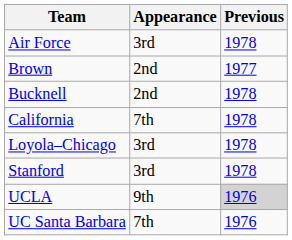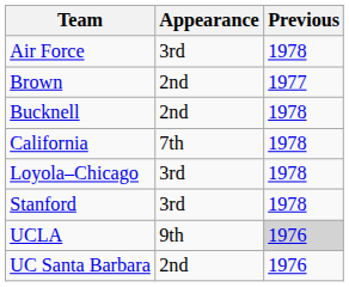UC Santa Barbara | Appearance: 7th -> 2nd
